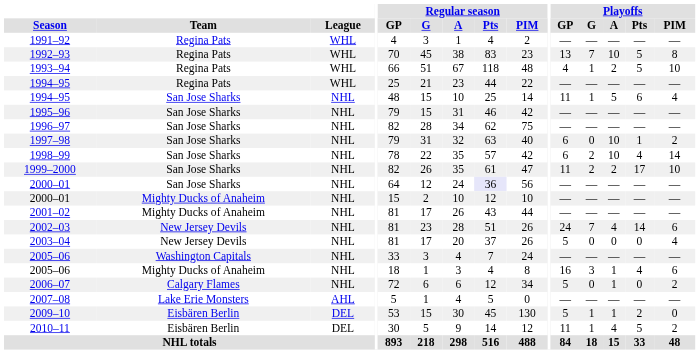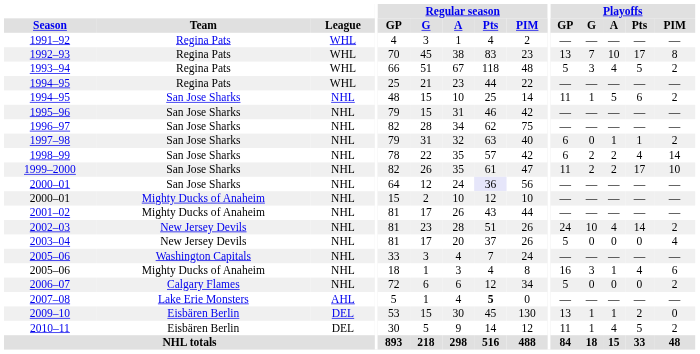1992–93 | Playoffs / Pts: 5 -> 17
1993–94 | Playoffs / GP: 4 -> 5
1993–94 | Playoffs / G: 1 -> 3
1993–94 | Playoffs / A: 2 -> 4
1993–94 | Playoffs / PIM: 10 -> 2
1994–95 / San Jose Sharks | Playoffs / PIM: 4 -> 2
1997–98 | Playoffs / A: 10 -> 1
1998–99 | Playoffs / A: 10 -> 2
2002–03 | Playoffs / G: 7 -> 10
2002–03 | Playoffs / PIM: 6 -> 2
2006–07 | Playoffs / A: 1 -> 0
2007–08 | Regular season / Pts: normal -> bold
2009–10 | Playoffs / GP: 5 -> 13
